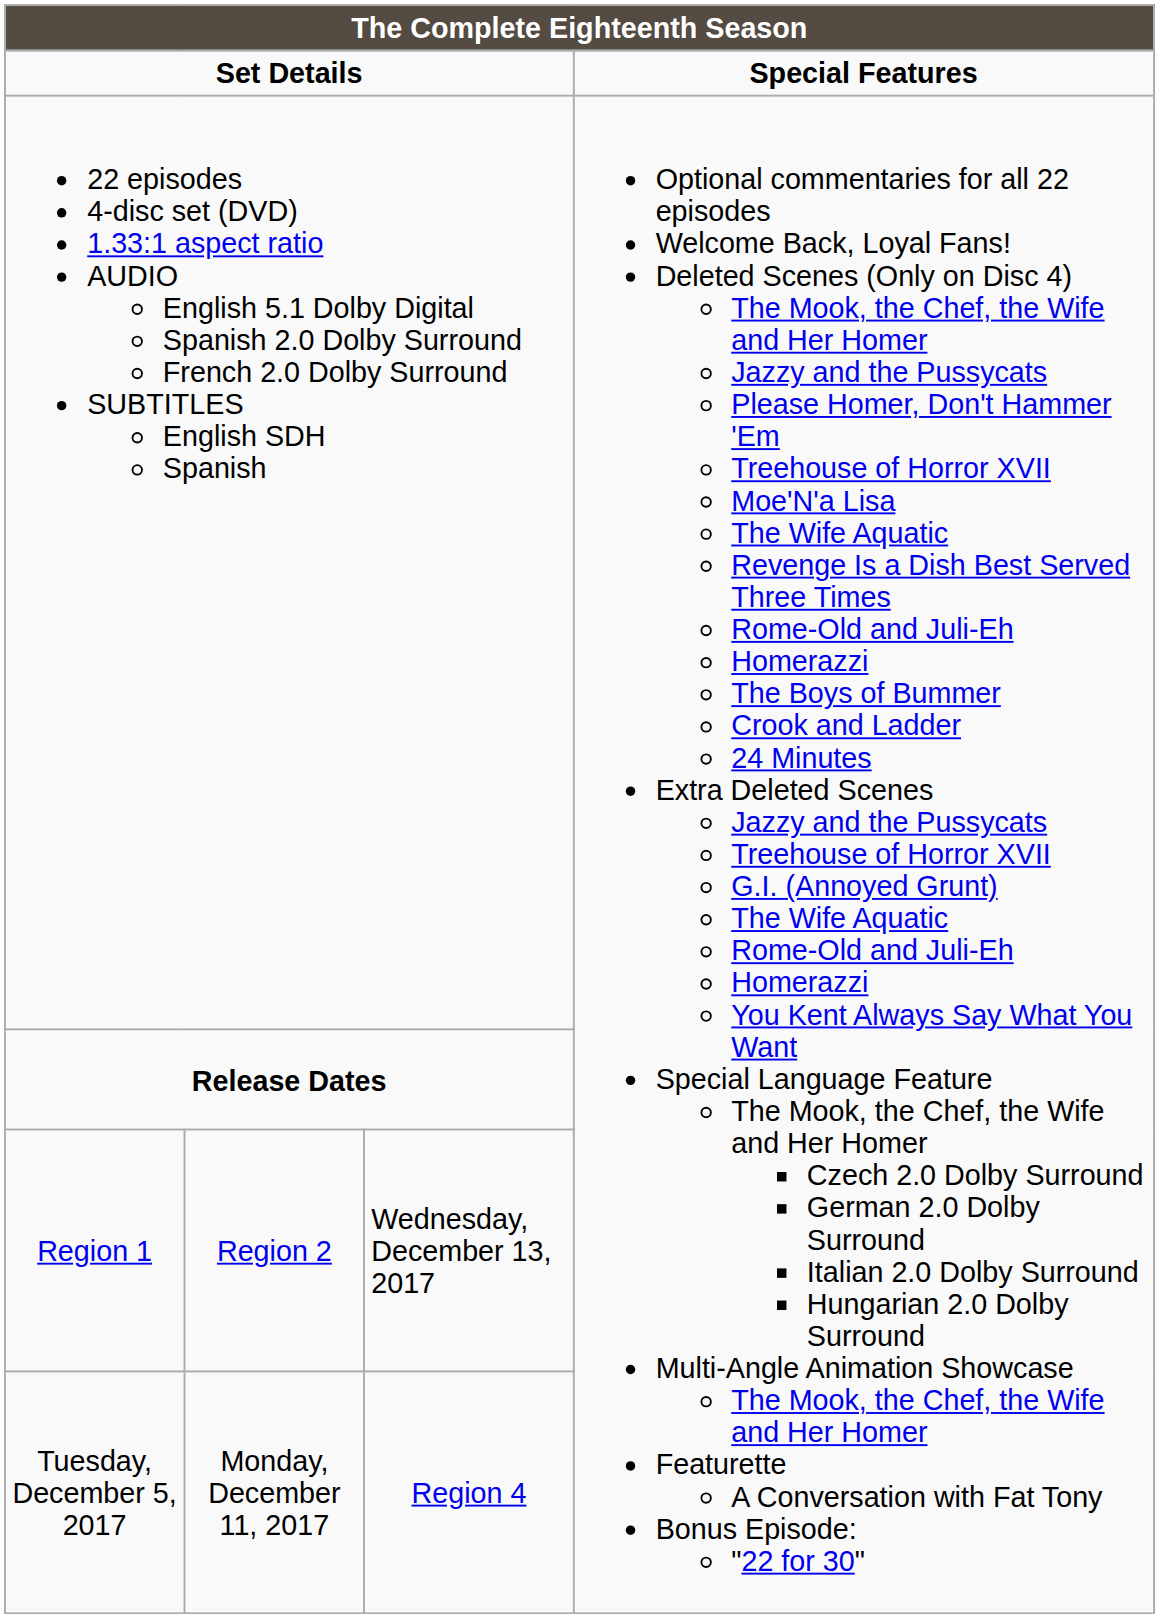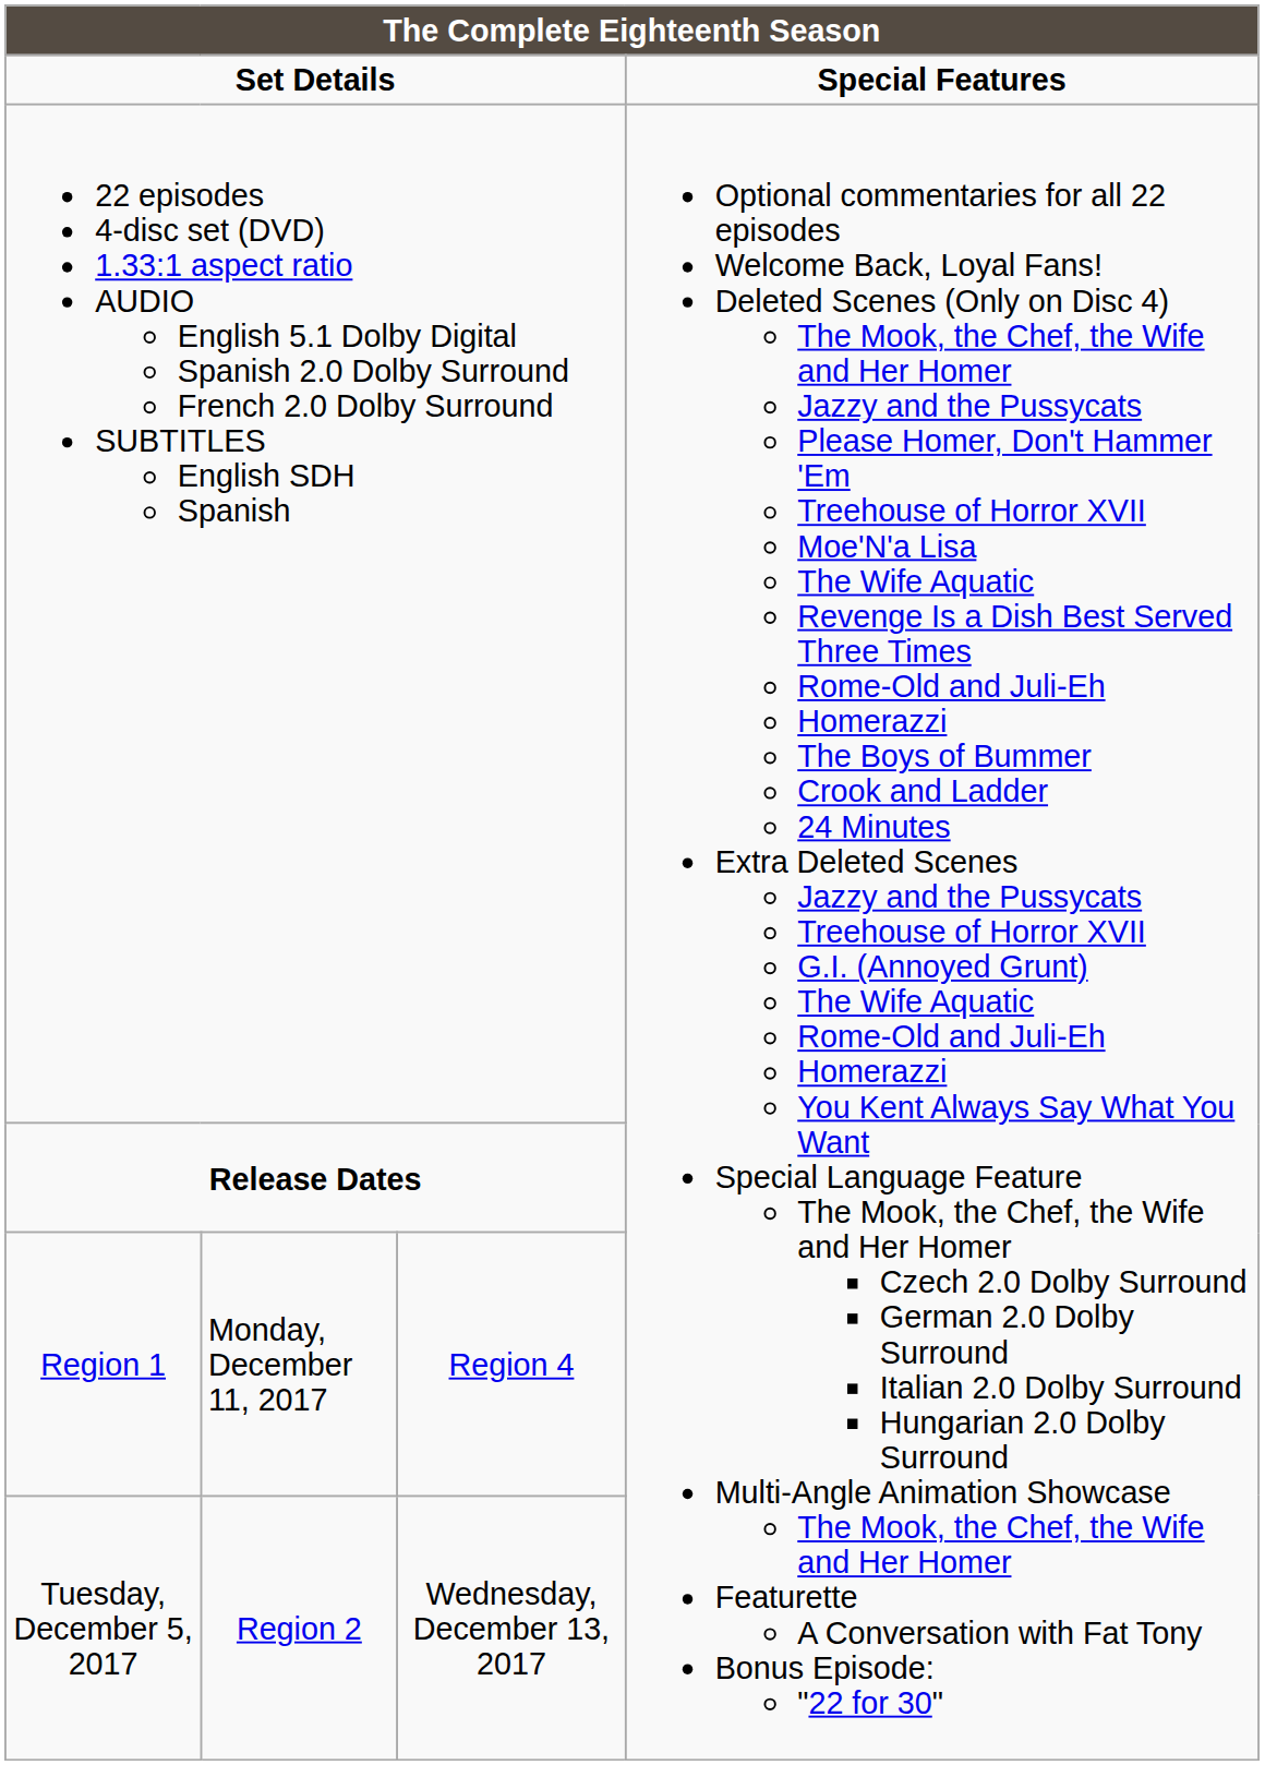Region 1 | column 2: Region 2 -> Monday, December 11, 2017
Region 1 | column 3: Wednesday, December 13, 2017 -> Region 4
Tuesday, December 5, 2017 | column 2: Monday, December 11, 2017 -> Region 2
Tuesday, December 5, 2017 | column 3: Region 4 -> Wednesday, December 13, 2017
